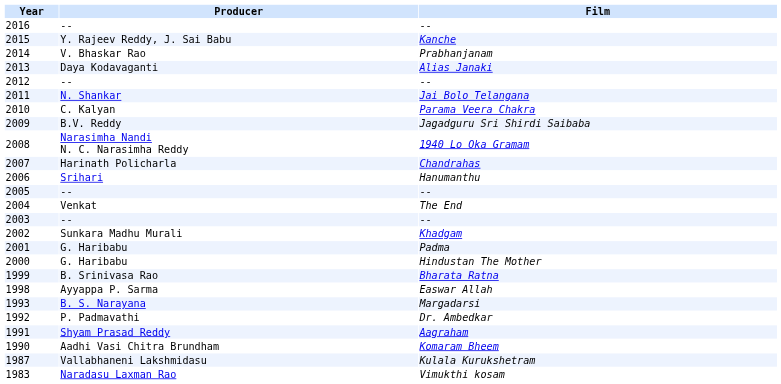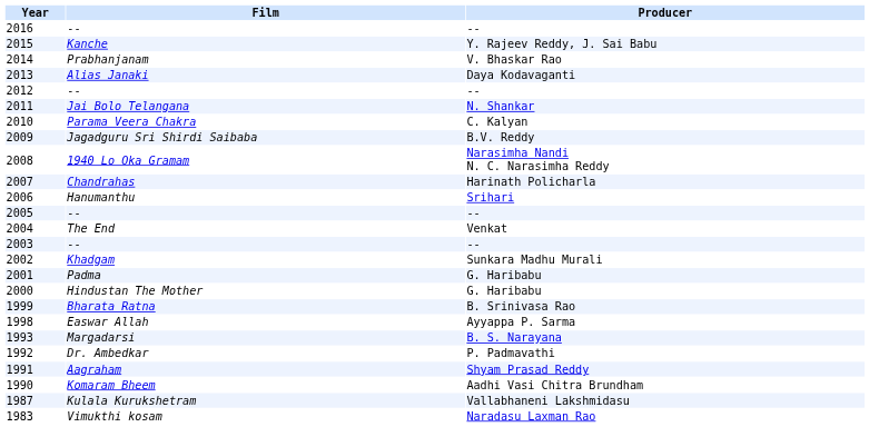columns swapped: Film <-> Producer
